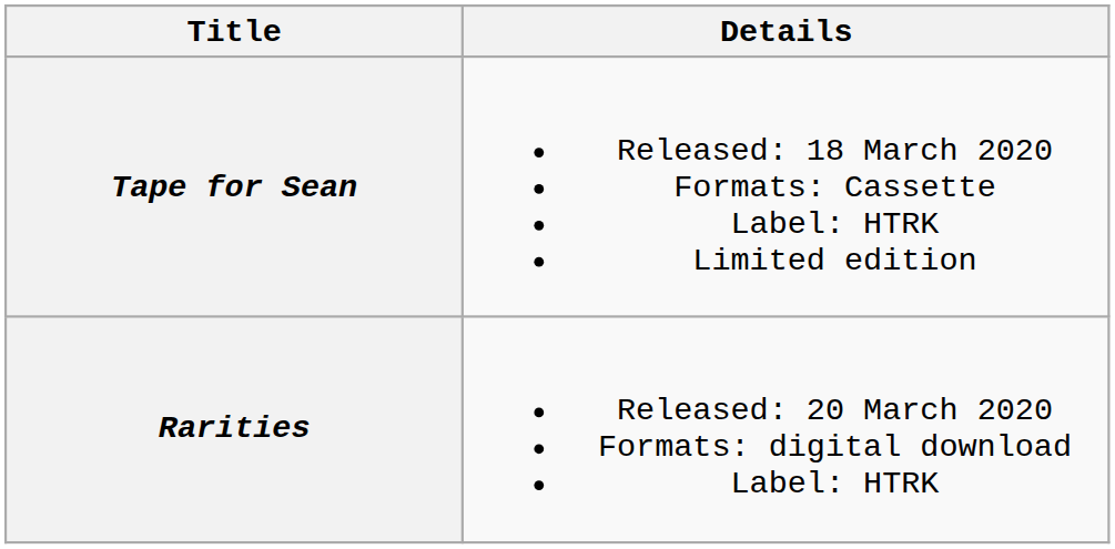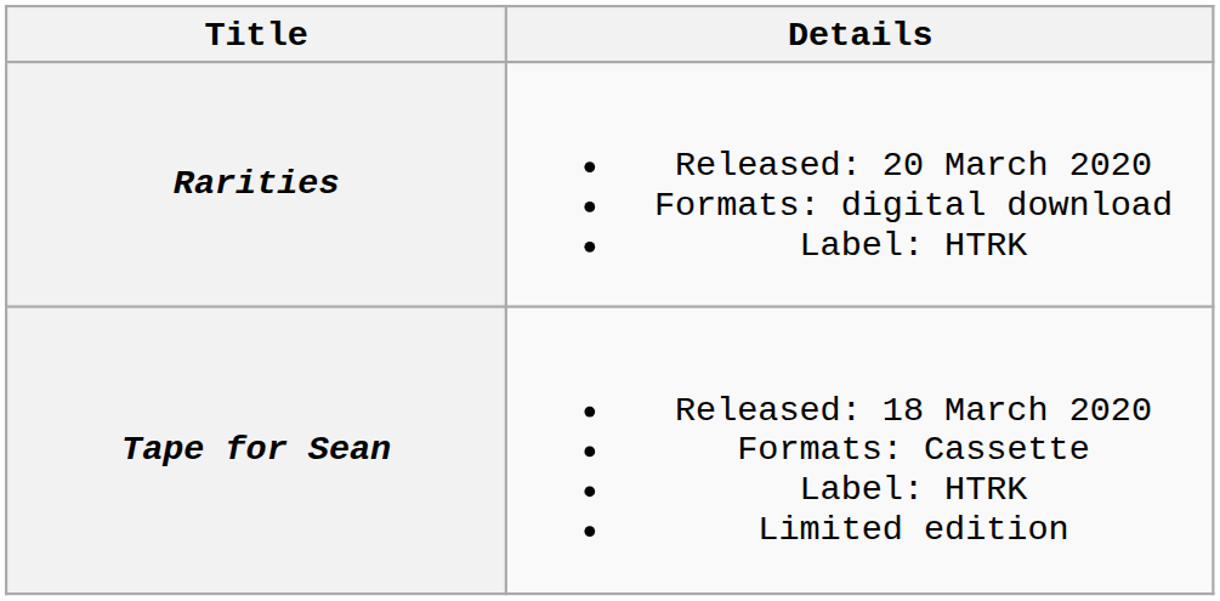rows swapped: Tape for Sean <-> Rarities
